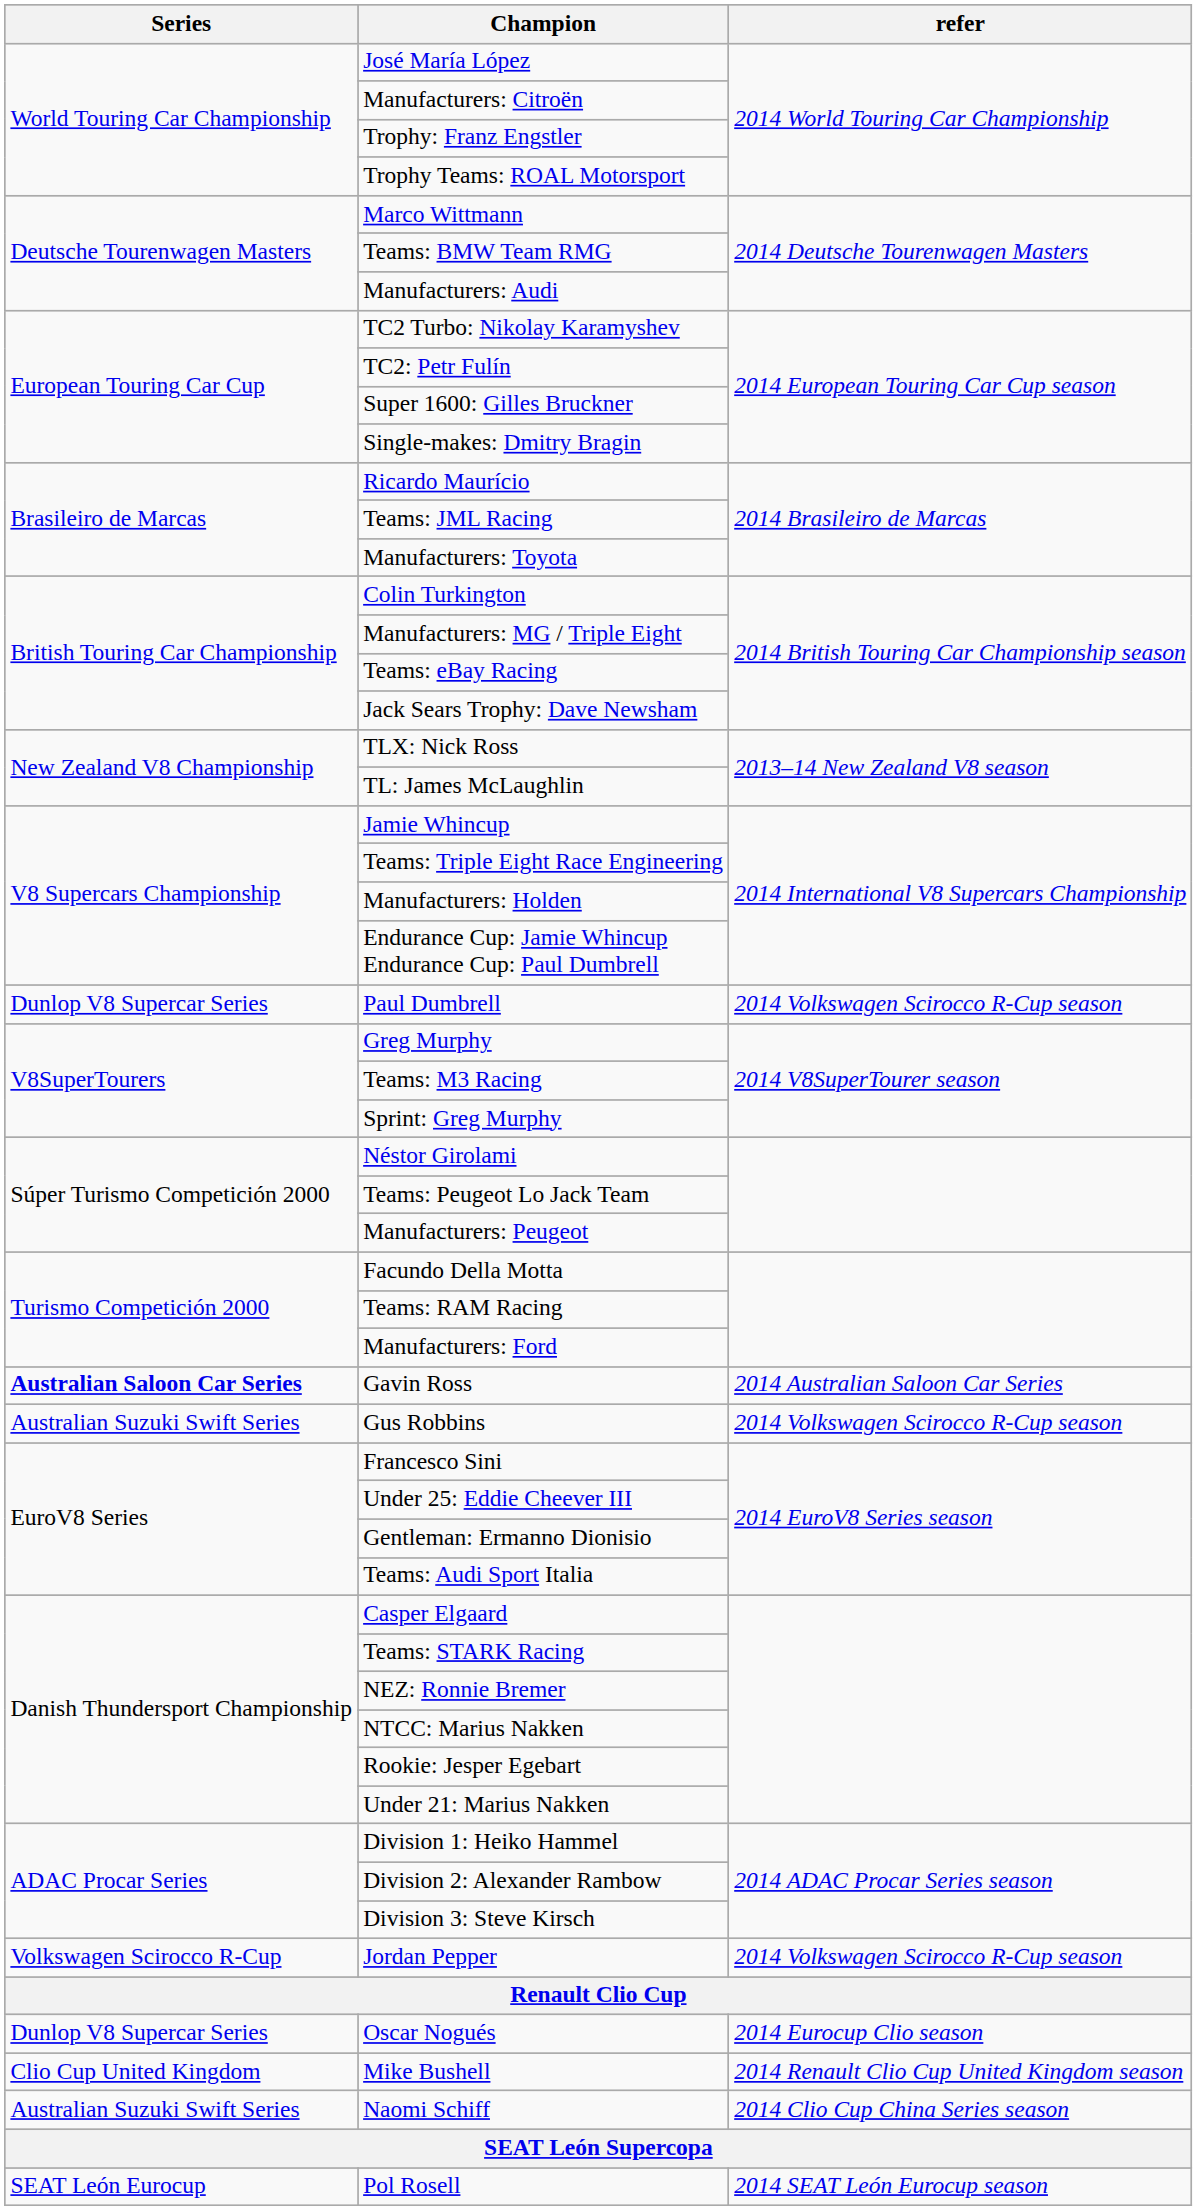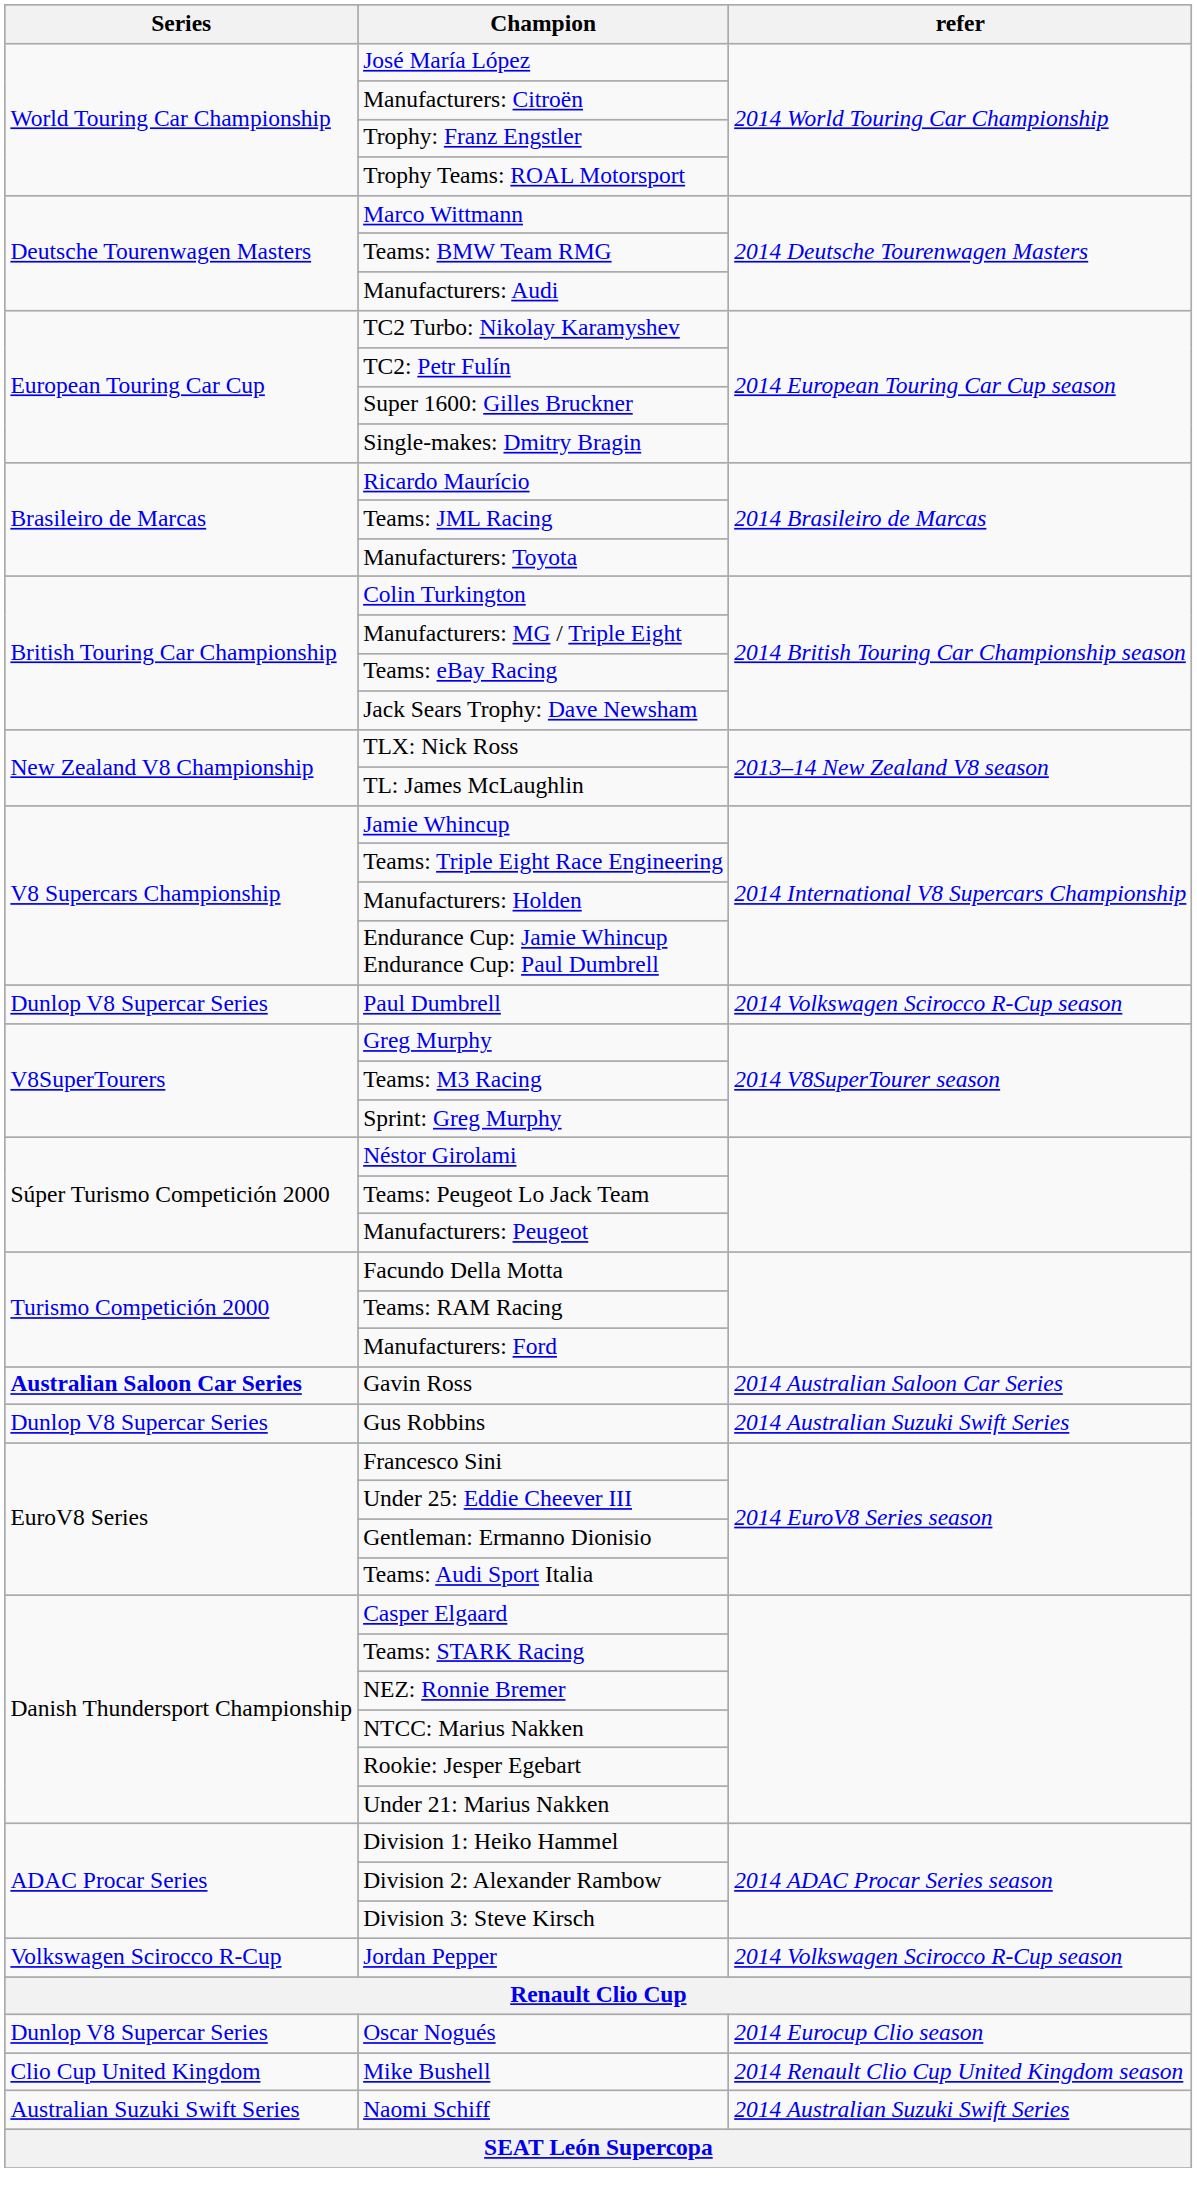Gus Robbins | Series: Australian Suzuki Swift Series -> Dunlop V8 Supercar Series
Gus Robbins | refer: 2014 Volkswagen Scirocco R-Cup season -> 2014 Australian Suzuki Swift Series
Naomi Schiff | refer: 2014 Clio Cup China Series season -> 2014 Australian Suzuki Swift Series
- row: SEAT León Eurocup | Pol Rosell | 2014 SEAT León Eurocup season
